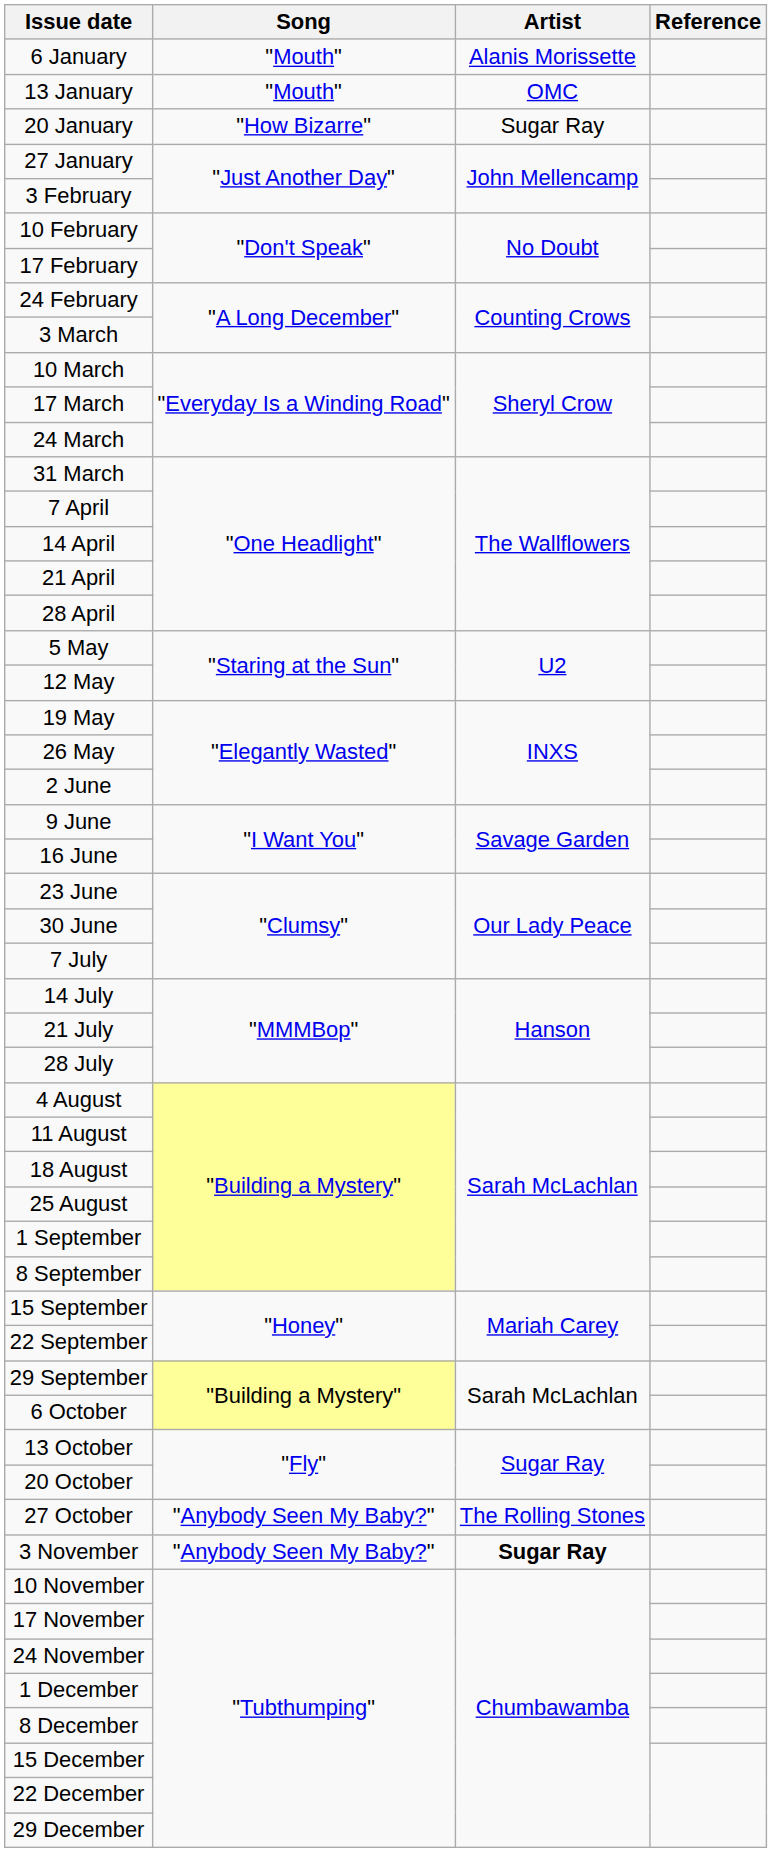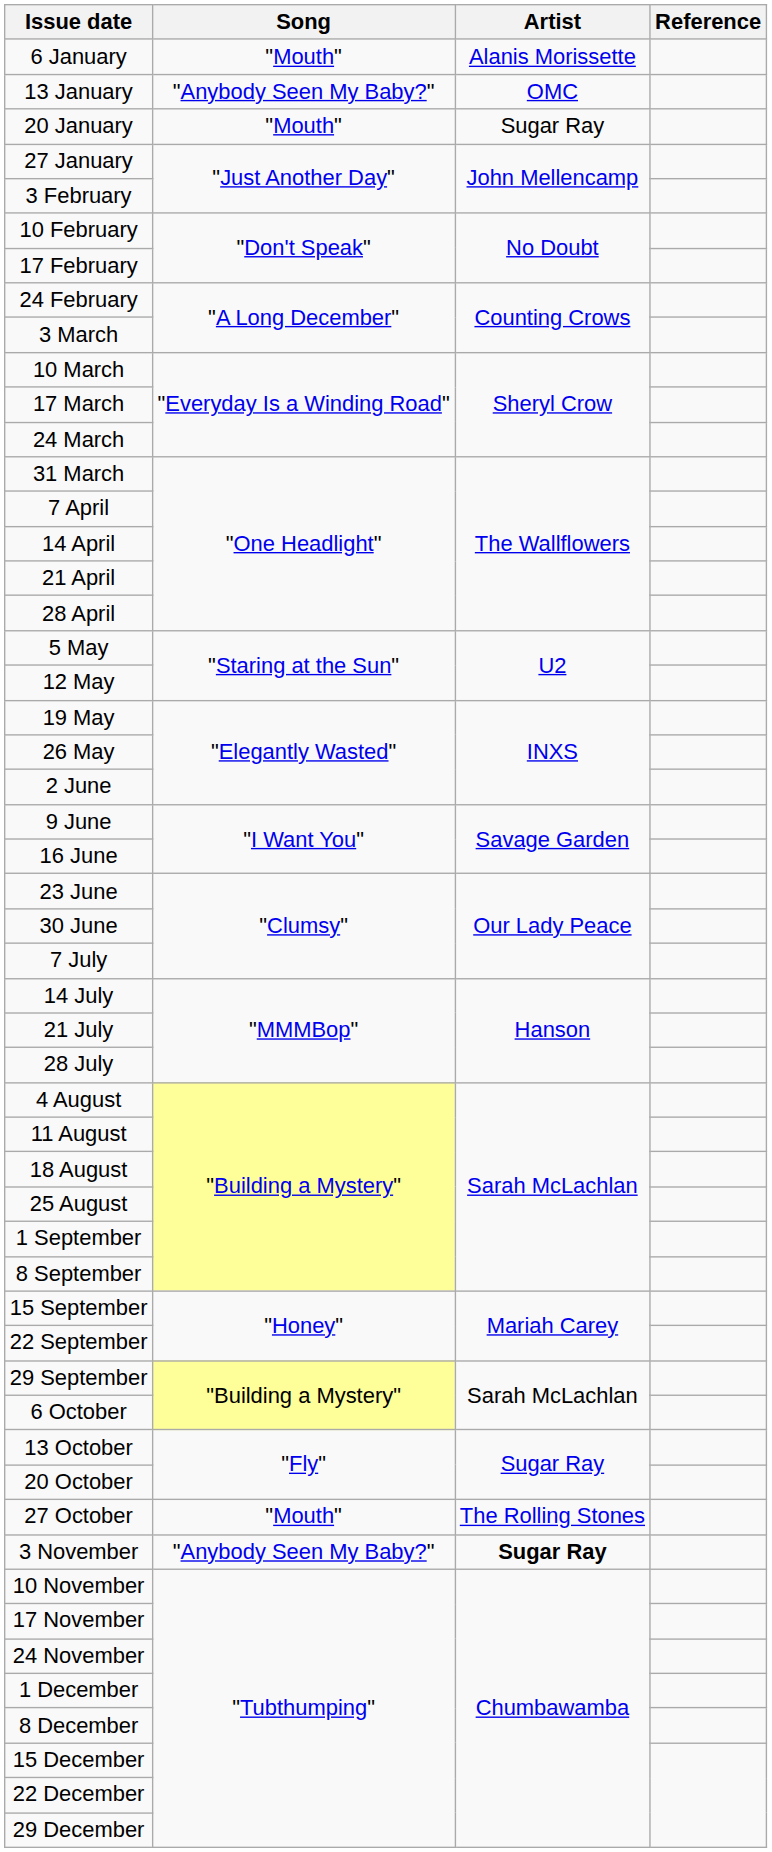13 January | Song: "Mouth" -> "Anybody Seen My Baby?"
20 January | Song: "How Bizarre" -> "Mouth"
27 October | Song: "Anybody Seen My Baby?" -> "Mouth"
